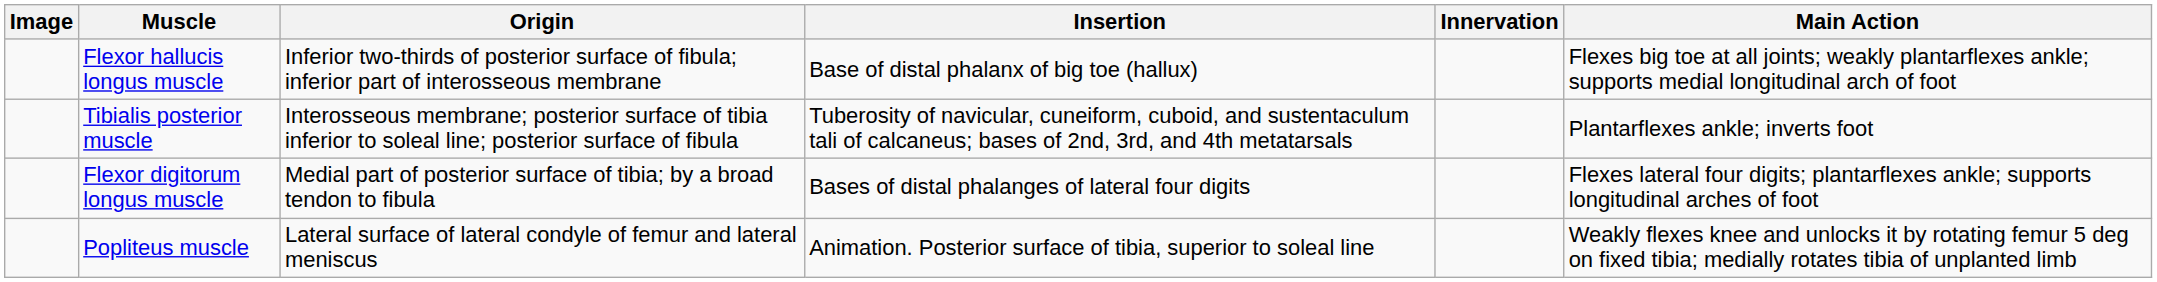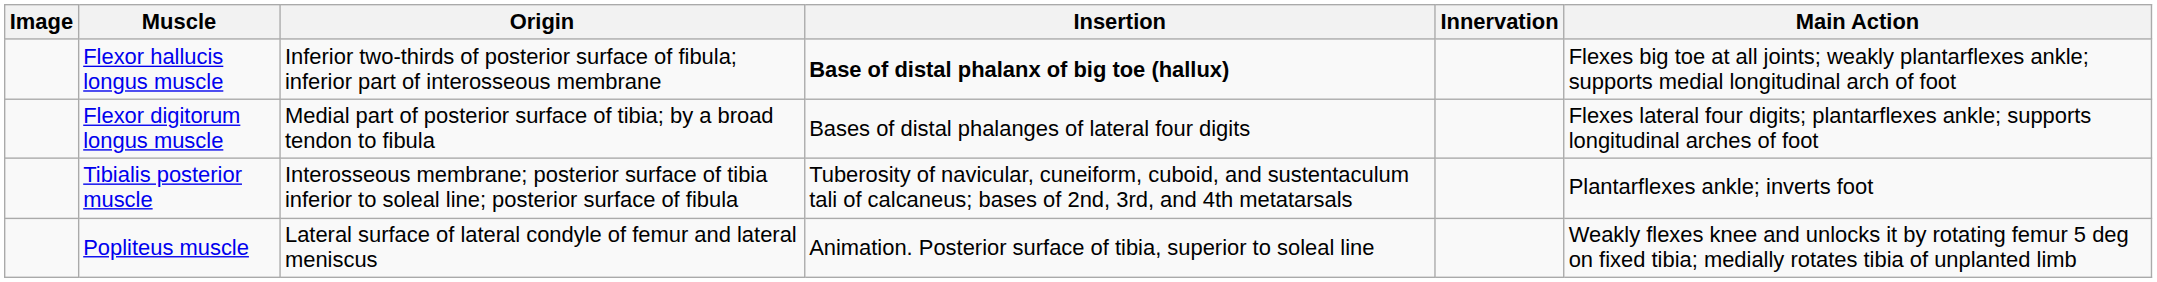Flexor hallucis longus muscle | Insertion: normal -> bold
rows swapped: Tibialis posterior muscle <-> Flexor digitorum longus muscle
